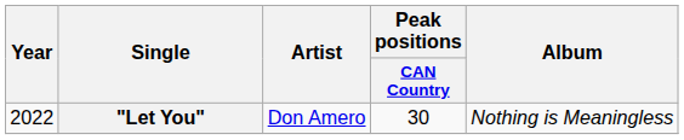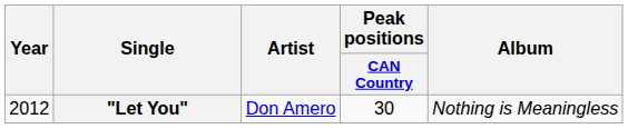"Let You" | Year: 2022 -> 2012
